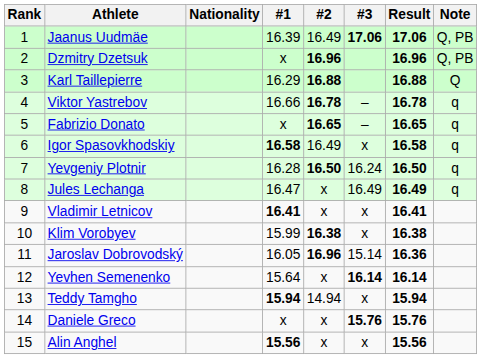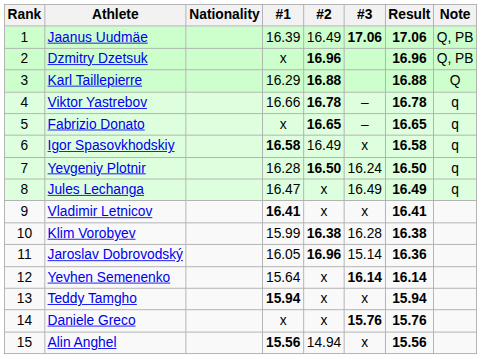Klim Vorobyev | #3: x -> 16.28
Teddy Tamgho | #2: 14.94 -> x
Alin Anghel | #2: x -> 14.94
